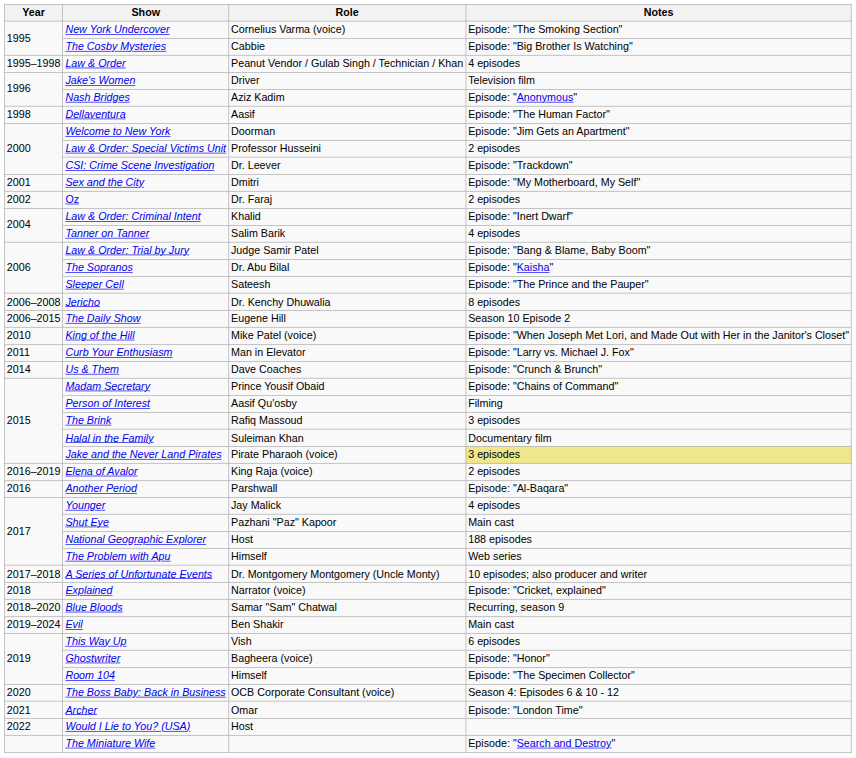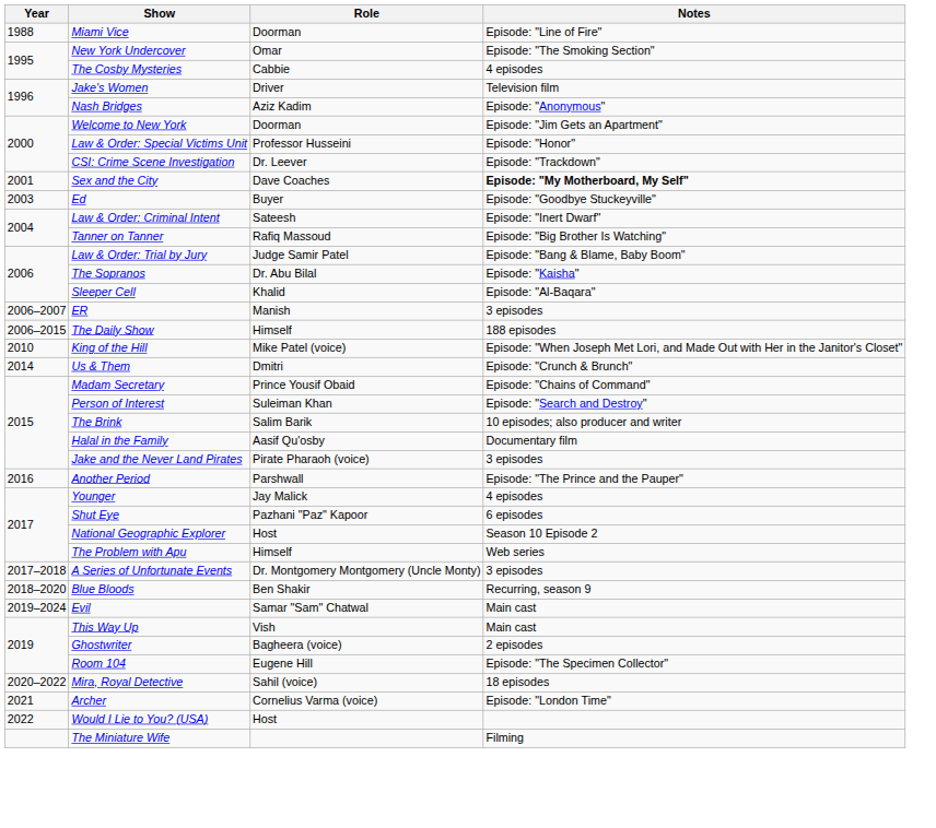+ row: 1988 | Miami Vice | Doorman | Episode: "Line of Fire"
New York Undercover | Role: Cornelius Varma (voice) -> Omar
The Cosby Mysteries | Notes: Episode: "Big Brother Is Watching" -> 4 episodes
- row: 1995–1998 | Law & Order | Peanut Vendor / Gulab Singh / Technician / Khan | 4 episodes
- row: 1998 | Dellaventura | Aasif | Episode: "The Human Factor"
Law & Order: Special Victims Unit | Notes: 2 episodes -> Episode: "Honor"
Sex and the City | Role: Dmitri -> Dave Coaches
Sex and the City | Notes: normal -> bold
- row: 2002 | Oz | Dr. Faraj | 2 episodes
+ row: 2003 | Ed | Buyer | Episode: "Goodbye Stuckeyville"
Law & Order: Criminal Intent | Role: Khalid -> Sateesh
Tanner on Tanner | Role: Salim Barik -> Rafiq Massoud
Tanner on Tanner | Notes: 4 episodes -> Episode: "Big Brother Is Watching"
Sleeper Cell | Role: Sateesh -> Khalid
Sleeper Cell | Notes: Episode: "The Prince and the Pauper" -> Episode: "Al-Baqara"
+ row: 2006–2007 | ER | Manish | 3 episodes
- row: 2006–2008 | Jericho | Dr. Kenchy Dhuwalia | 8 episodes
The Daily Show | Role: Eugene Hill -> Himself
The Daily Show | Notes: Season 10 Episode 2 -> 188 episodes
- row: 2011 | Curb Your Enthusiasm | Man in Elevator | Episode: "Larry vs. Michael J. Fox"
Us & Them | Role: Dave Coaches -> Dmitri
Person of Interest | Role: Aasif Qu'osby -> Suleiman Khan
Person of Interest | Notes: Filming -> Episode: "Search and Destroy"
The Brink | Role: Rafiq Massoud -> Salim Barik
The Brink | Notes: 3 episodes -> 10 episodes; also producer and writer
Halal in the Family | Role: Suleiman Khan -> Aasif Qu'osby
Jake and the Never Land Pirates | Notes: khaki background -> no background
- row: 2016–2019 | Elena of Avalor | King Raja (voice) | 2 episodes
Another Period | Notes: Episode: "Al-Baqara" -> Episode: "The Prince and the Pauper"
Shut Eye | Notes: Main cast -> 6 episodes
National Geographic Explorer | Notes: 188 episodes -> Season 10 Episode 2
A Series of Unfortunate Events | Notes: 10 episodes; also producer and writer -> 3 episodes
- row: 2018 | Explained | Narrator (voice) | Episode: "Cricket, explained"
Blue Bloods | Role: Samar "Sam" Chatwal -> Ben Shakir
Evil | Role: Ben Shakir -> Samar "Sam" Chatwal
This Way Up | Notes: 6 episodes -> Main cast
Ghostwriter | Notes: Episode: "Honor" -> 2 episodes
Room 104 | Role: Himself -> Eugene Hill
- row: 2020 | The Boss Baby: Back in Business | OCB Corporate Consultant (voice) | Season 4: Episodes 6 & 10 - 12
+ row: 2020–2022 | Mira, Royal Detective | Sahil (voice) | 18 episodes
Archer | Role: Omar -> Cornelius Varma (voice)
The Miniature Wife | Notes: Episode: "Search and Destroy" -> Filming
